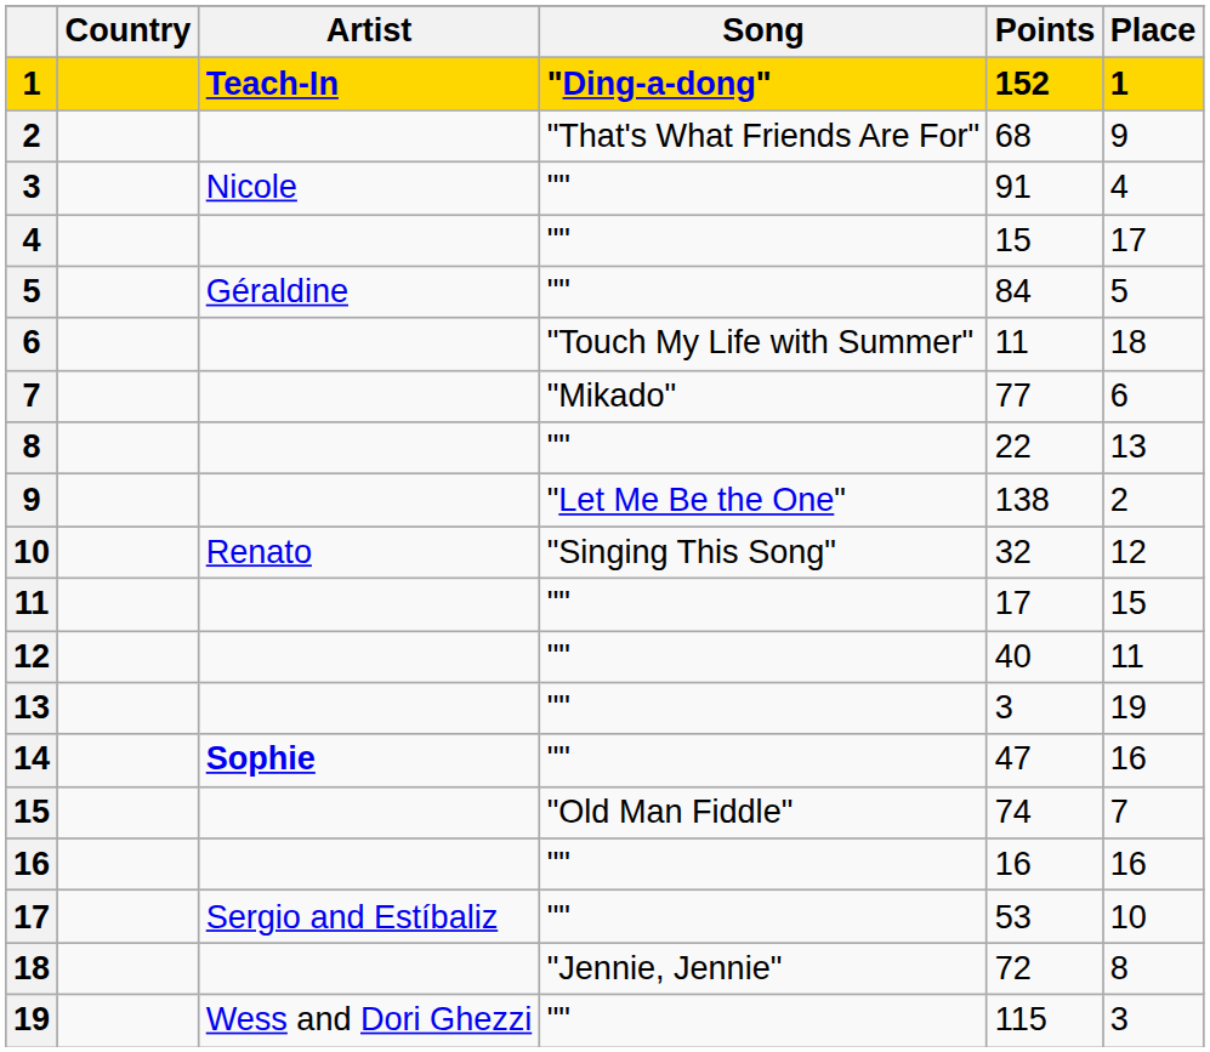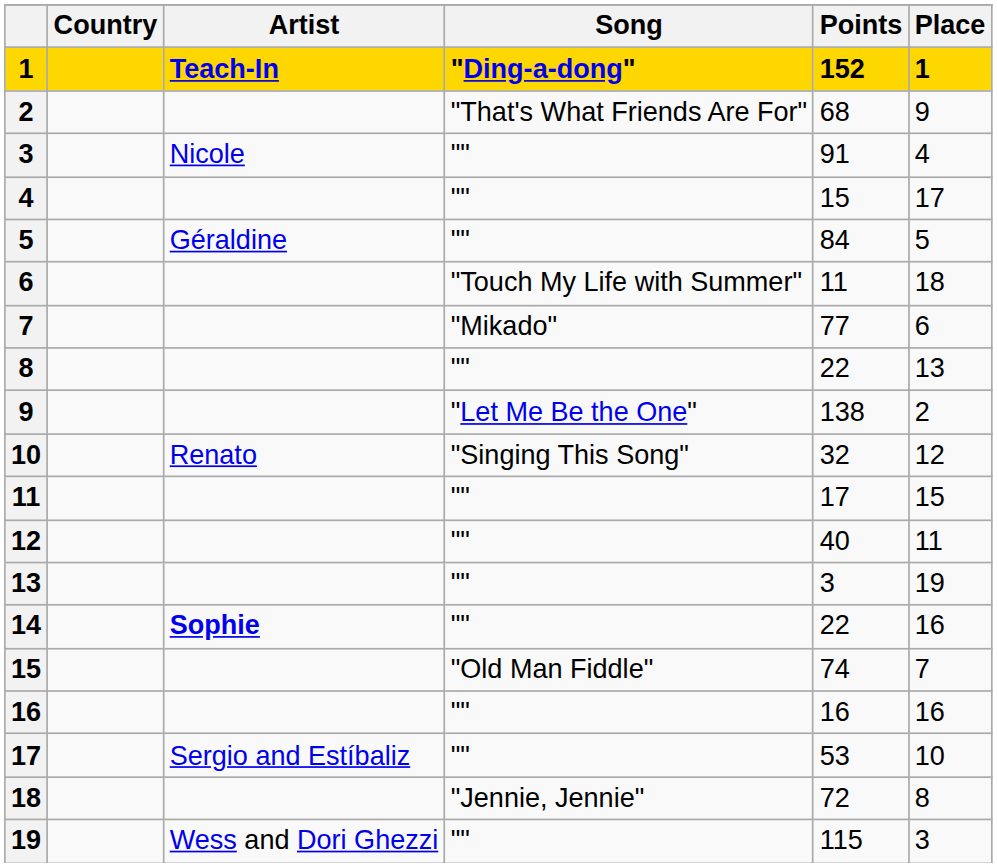14 | Points: 47 -> 22
